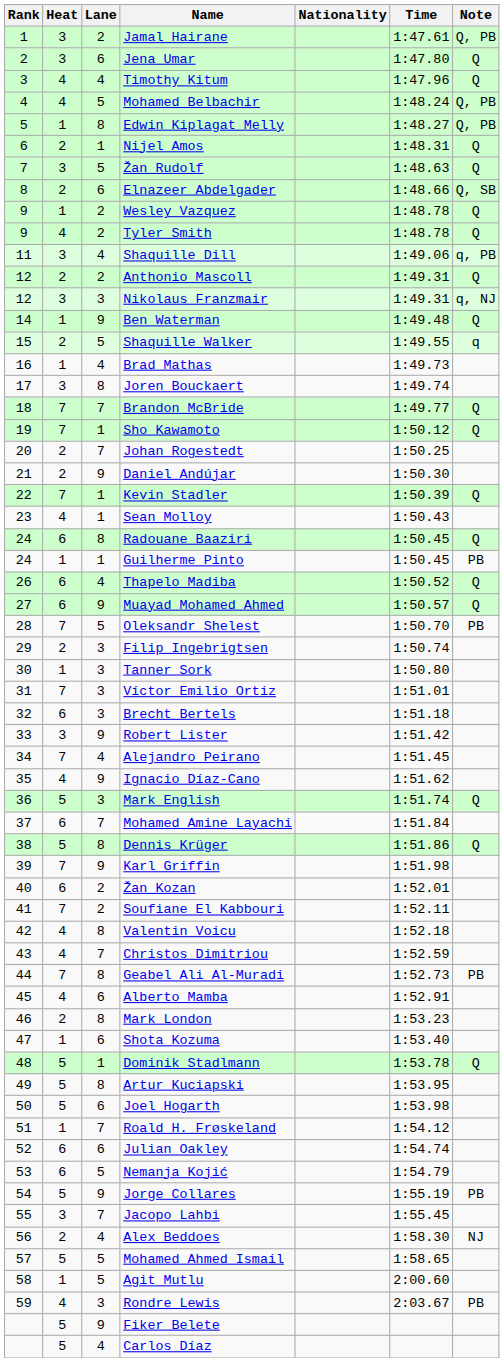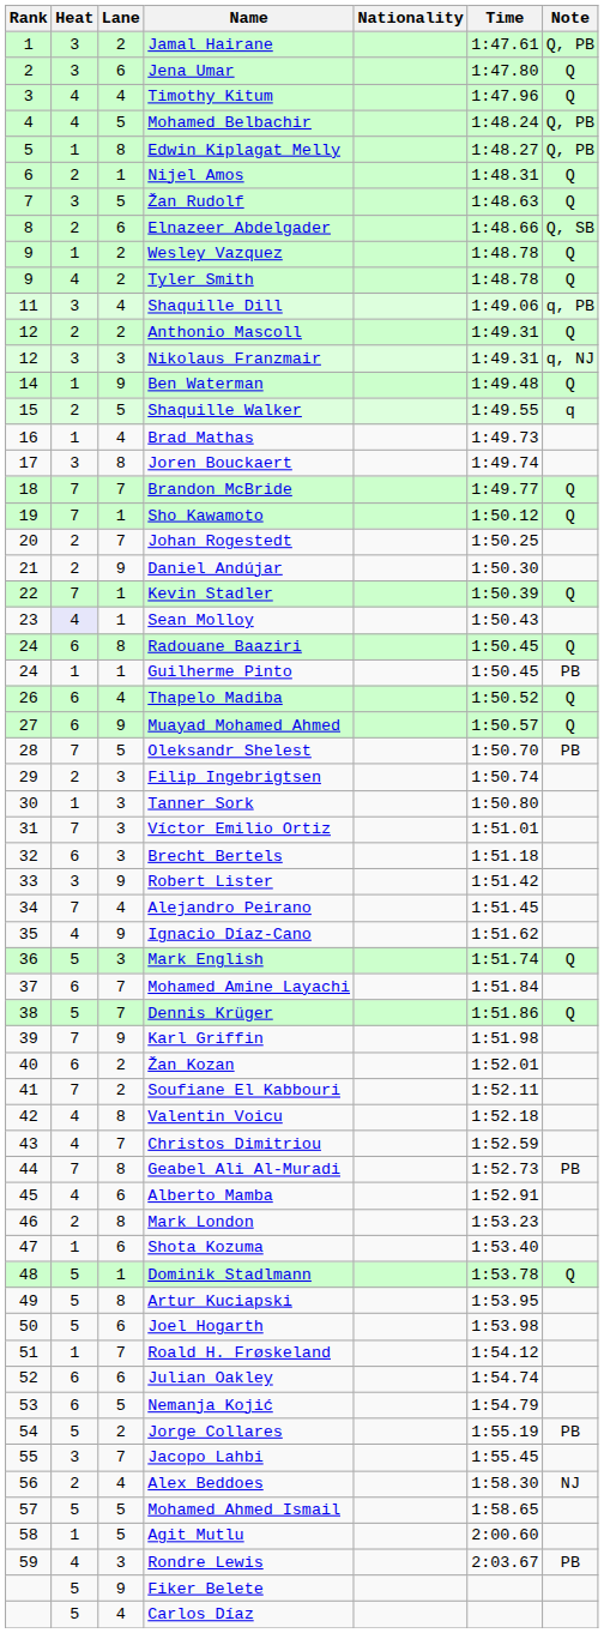Sean Molloy | Heat: no background -> lavender background
Dennis Krüger | Lane: 8 -> 7
Jorge Collares | Lane: 9 -> 2
